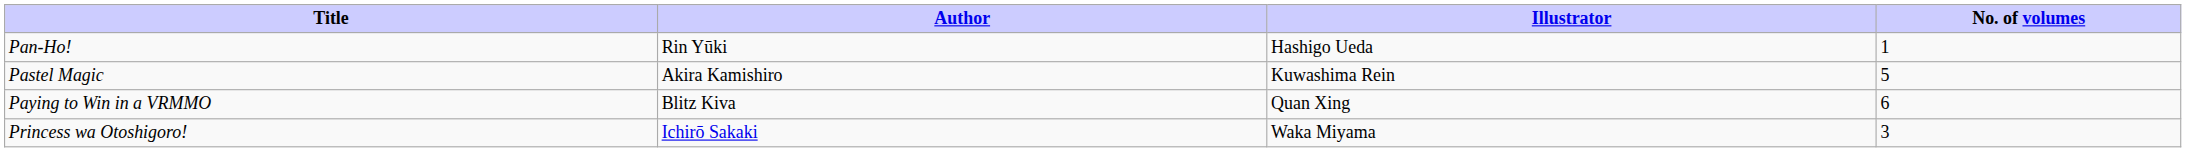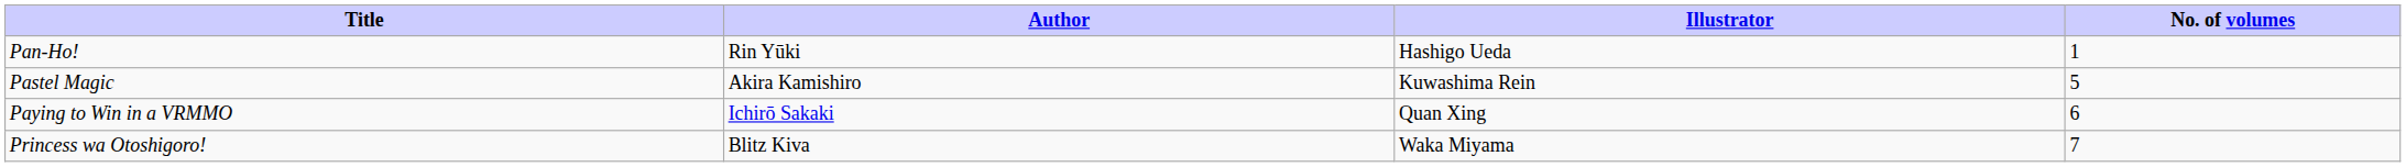Paying to Win in a VRMMO | Author: Blitz Kiva -> Ichirō Sakaki
Princess wa Otoshigoro! | Author: Ichirō Sakaki -> Blitz Kiva
Princess wa Otoshigoro! | No. of volumes: 3 -> 7
